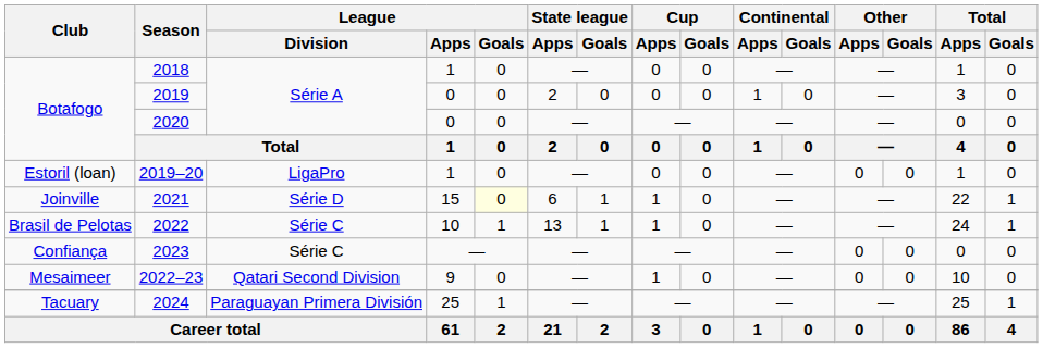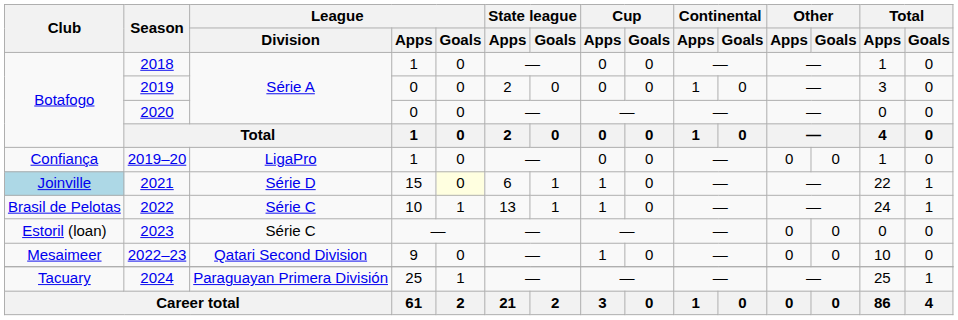2019–20 | Club: Estoril (loan) -> Confiança
2021 | Club: no background -> lightblue background
2023 | Club: Confiança -> Estoril (loan)
